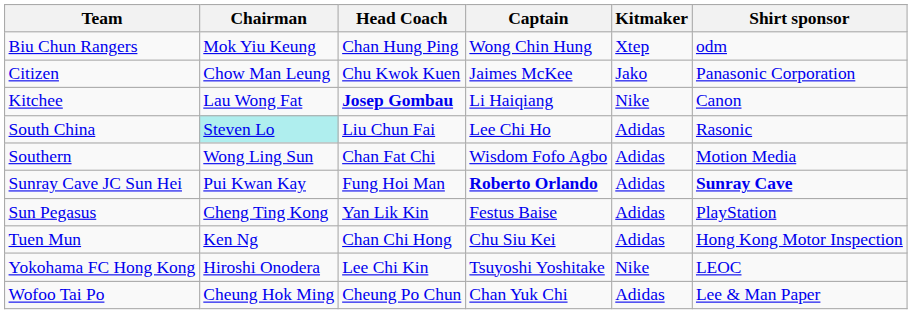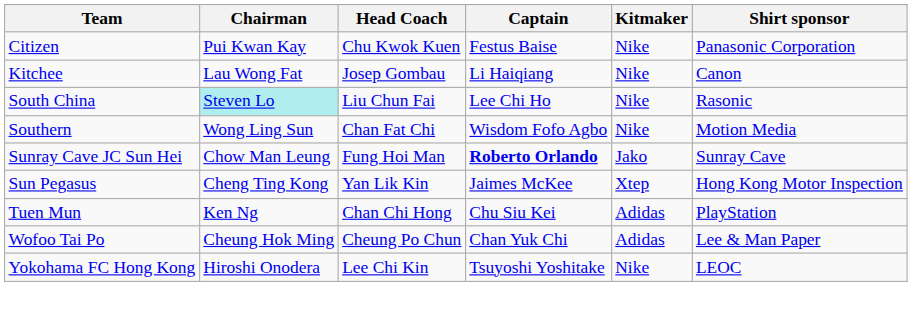- row: Biu Chun Rangers | Mok Yiu Keung | Chan Hung Ping | Wong Chin Hung | Xtep | odm
Citizen | Chairman: Chow Man Leung -> Pui Kwan Kay
Citizen | Captain: Jaimes McKee -> Festus Baise
Citizen | Kitmaker: Jako -> Nike
Kitchee | Head Coach: bold -> normal
South China | Kitmaker: Adidas -> Nike
Southern | Kitmaker: Adidas -> Nike
Sunray Cave JC Sun Hei | Chairman: Pui Kwan Kay -> Chow Man Leung
Sunray Cave JC Sun Hei | Kitmaker: Adidas -> Jako
Sunray Cave JC Sun Hei | Shirt sponsor: bold -> normal
Sun Pegasus | Captain: Festus Baise -> Jaimes McKee
Sun Pegasus | Kitmaker: Adidas -> Xtep
Sun Pegasus | Shirt sponsor: PlayStation -> Hong Kong Motor Inspection
Tuen Mun | Shirt sponsor: Hong Kong Motor Inspection -> PlayStation
rows swapped: Wofoo Tai Po <-> Yokohama FC Hong Kong
